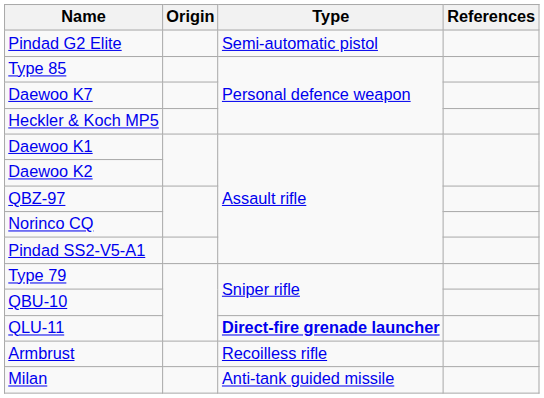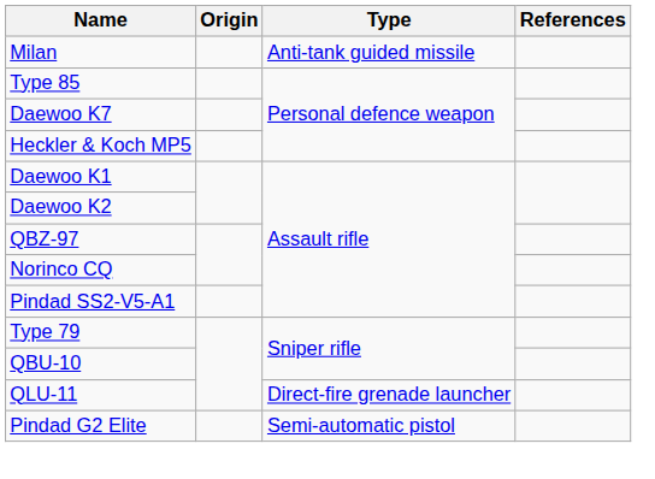rows swapped: Pindad G2 Elite <-> Milan
QLU-11 | Type: bold -> normal
- row: Armbrust | Recoilless rifle
